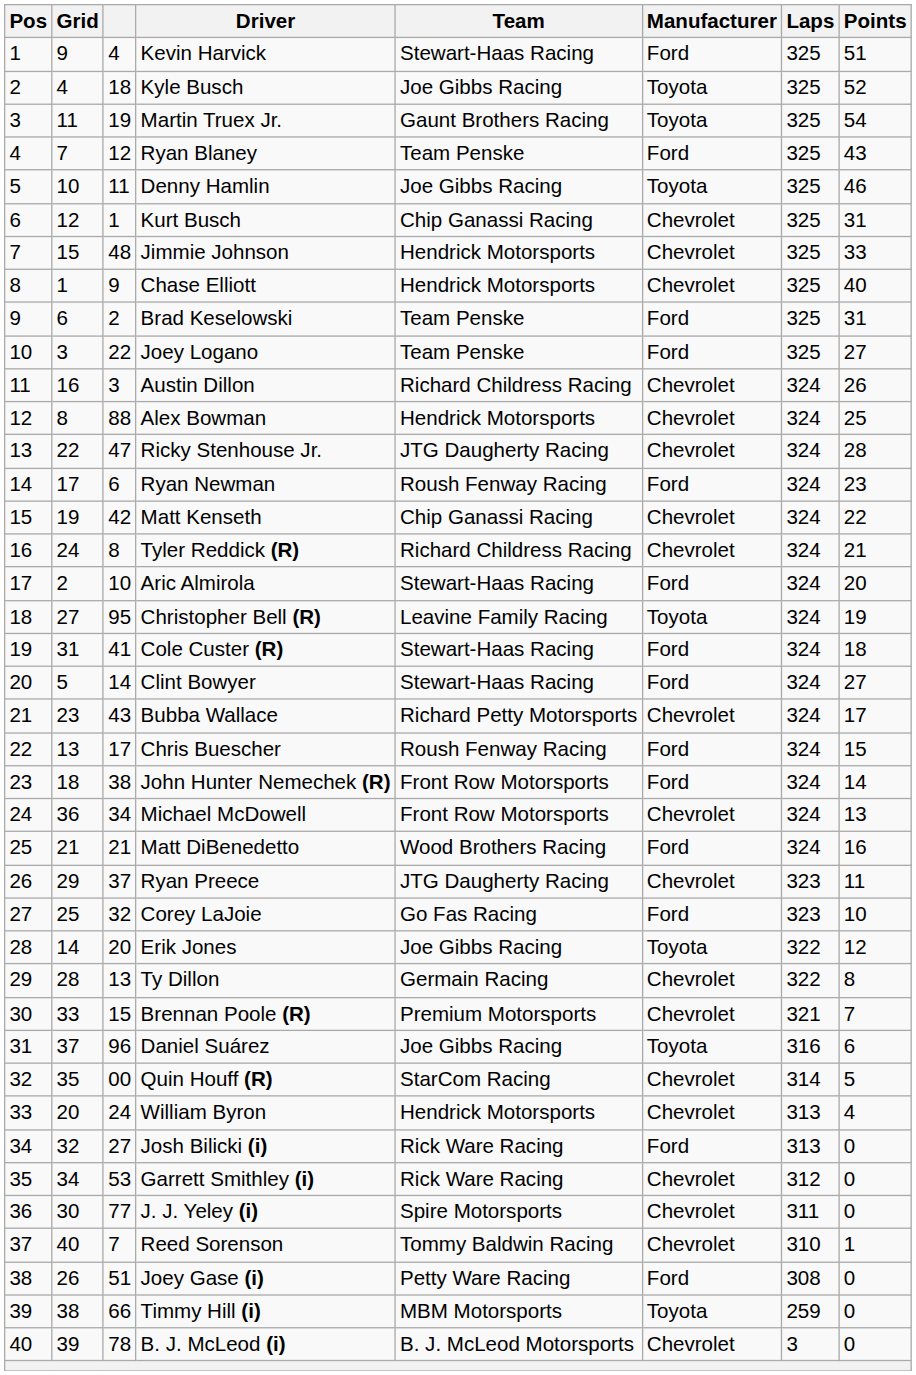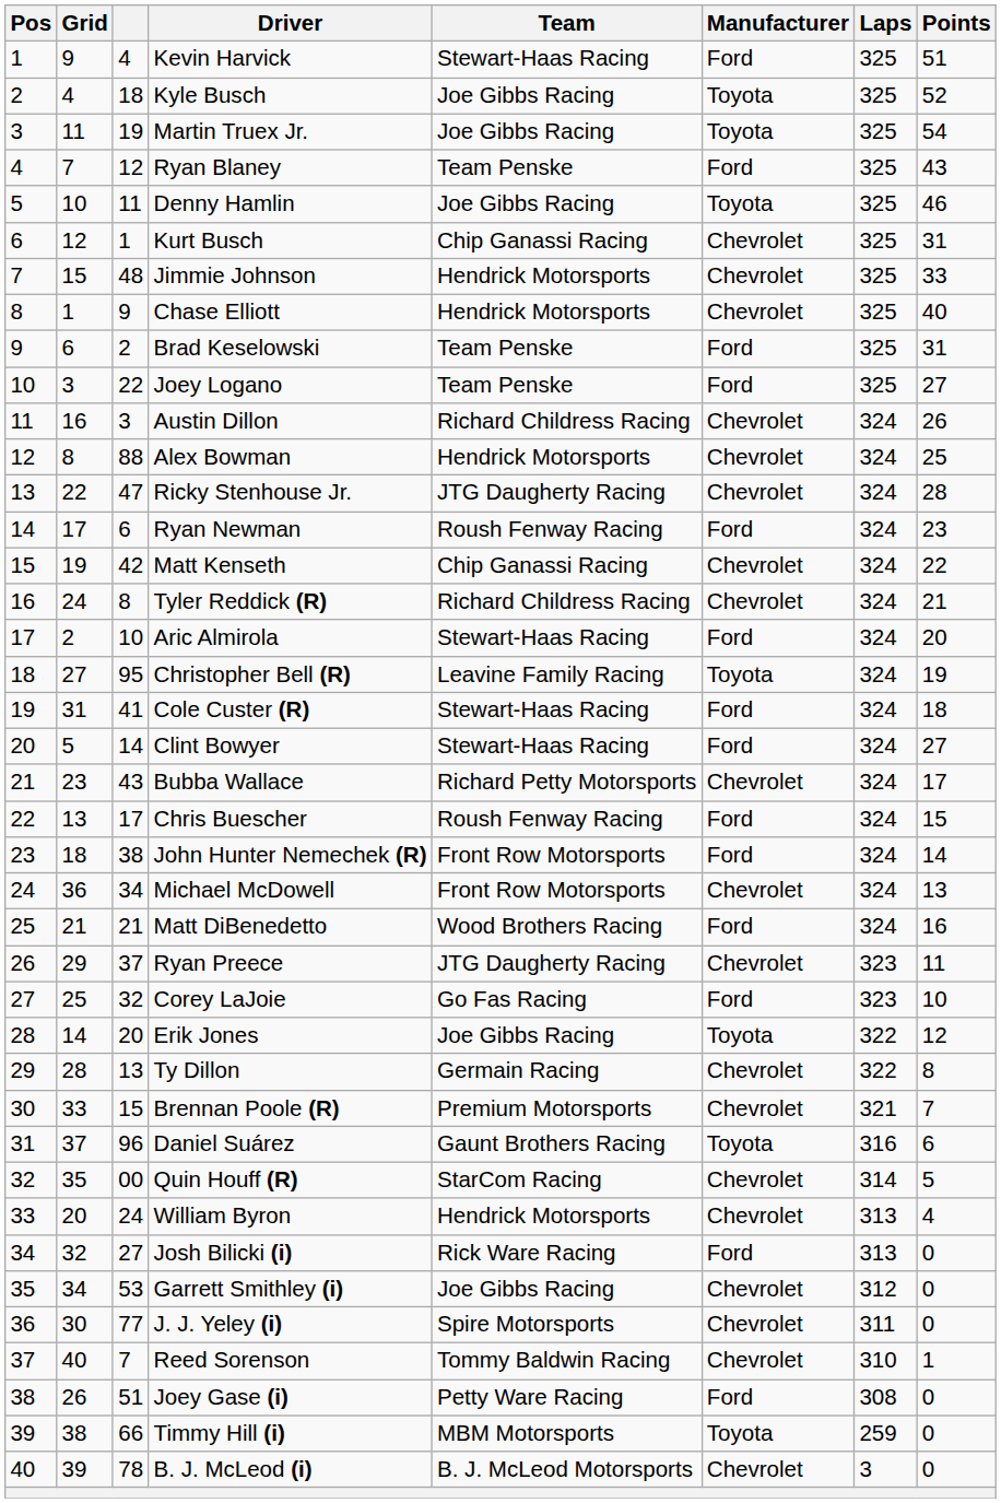Martin Truex Jr. | Team: Gaunt Brothers Racing -> Joe Gibbs Racing
Daniel Suárez | Team: Joe Gibbs Racing -> Gaunt Brothers Racing
Garrett Smithley (i) | Team: Rick Ware Racing -> Joe Gibbs Racing
